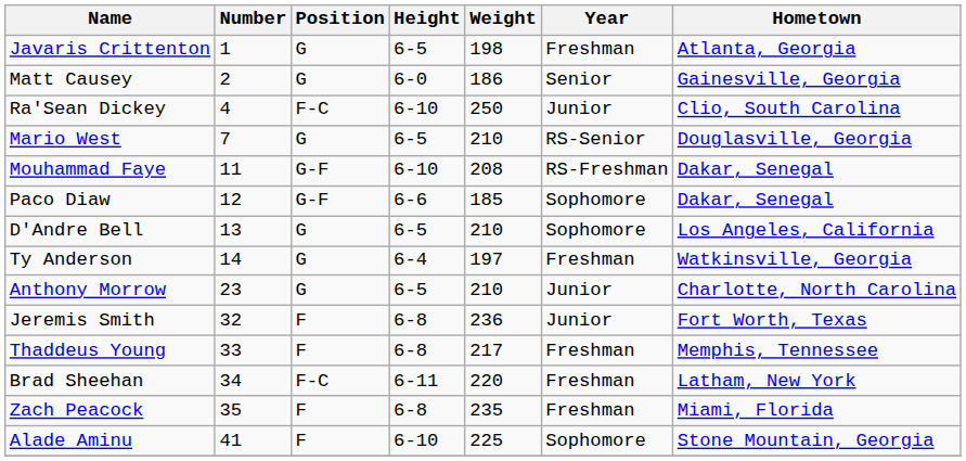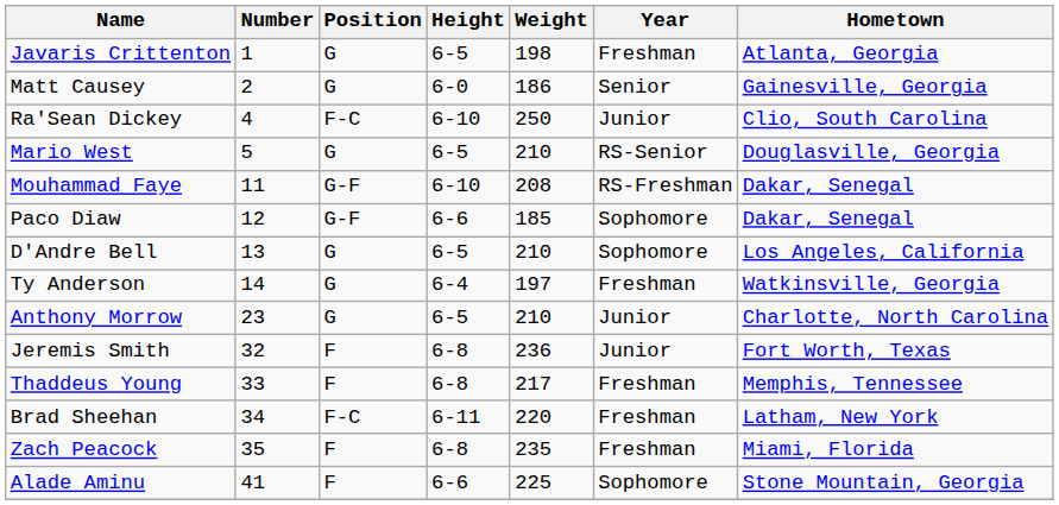Mario West | Number: 7 -> 5
Alade Aminu | Height: 6-10 -> 6-6
